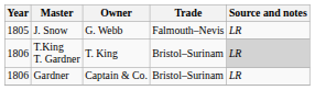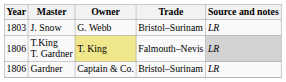J. Snow | Year: 1805 -> 1803
J. Snow | Trade: Falmouth–Nevis -> Bristol–Surinam
T.King T. Gardner | Owner: no background -> khaki background
T.King T. Gardner | Trade: Bristol–Surinam -> Falmouth–Nevis
